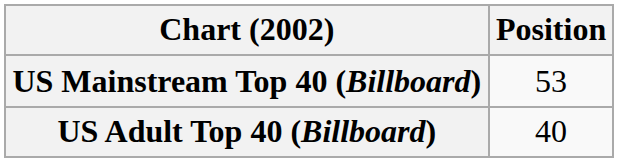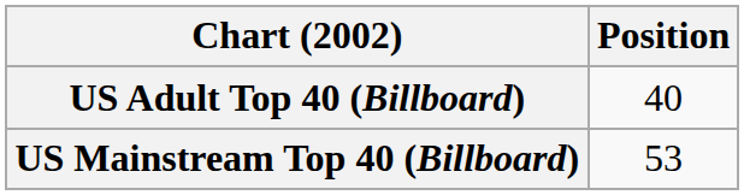rows swapped: US Adult Top 40 (Billboard) <-> US Mainstream Top 40 (Billboard)
